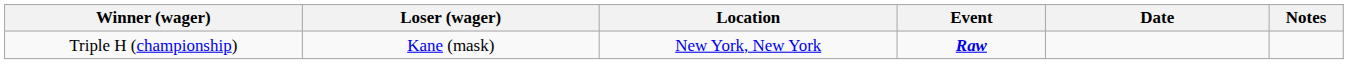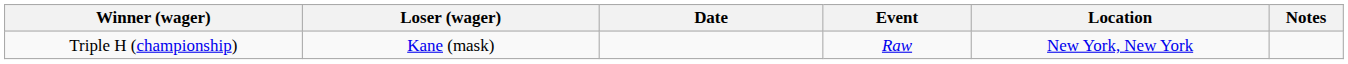columns swapped: Location <-> Date
Triple H (championship) | Event: bold -> normal
